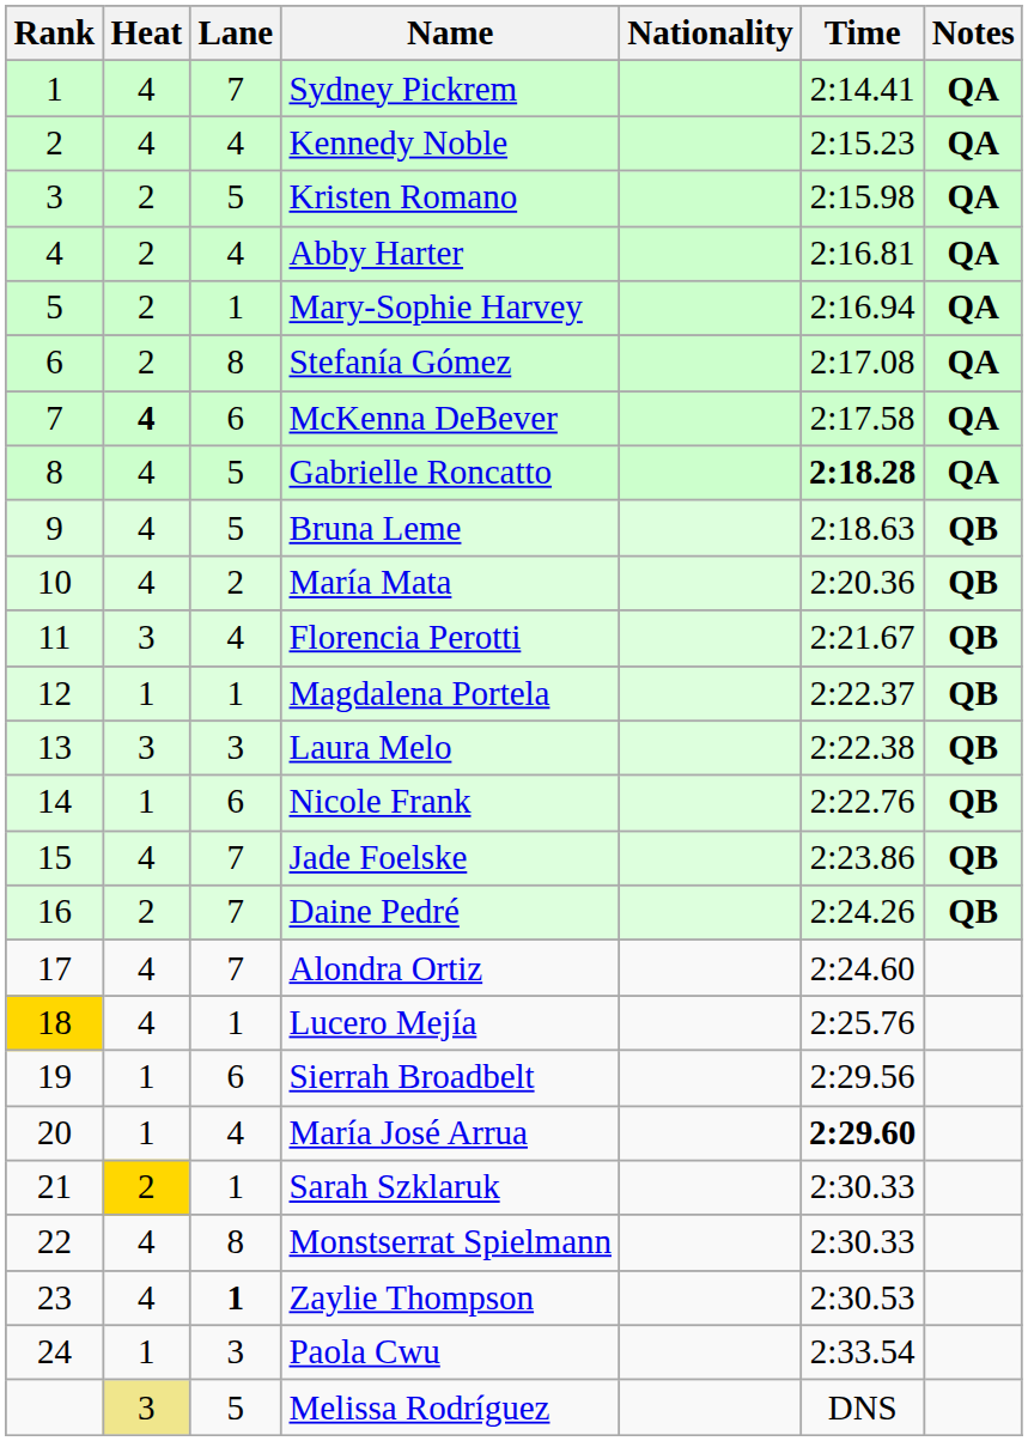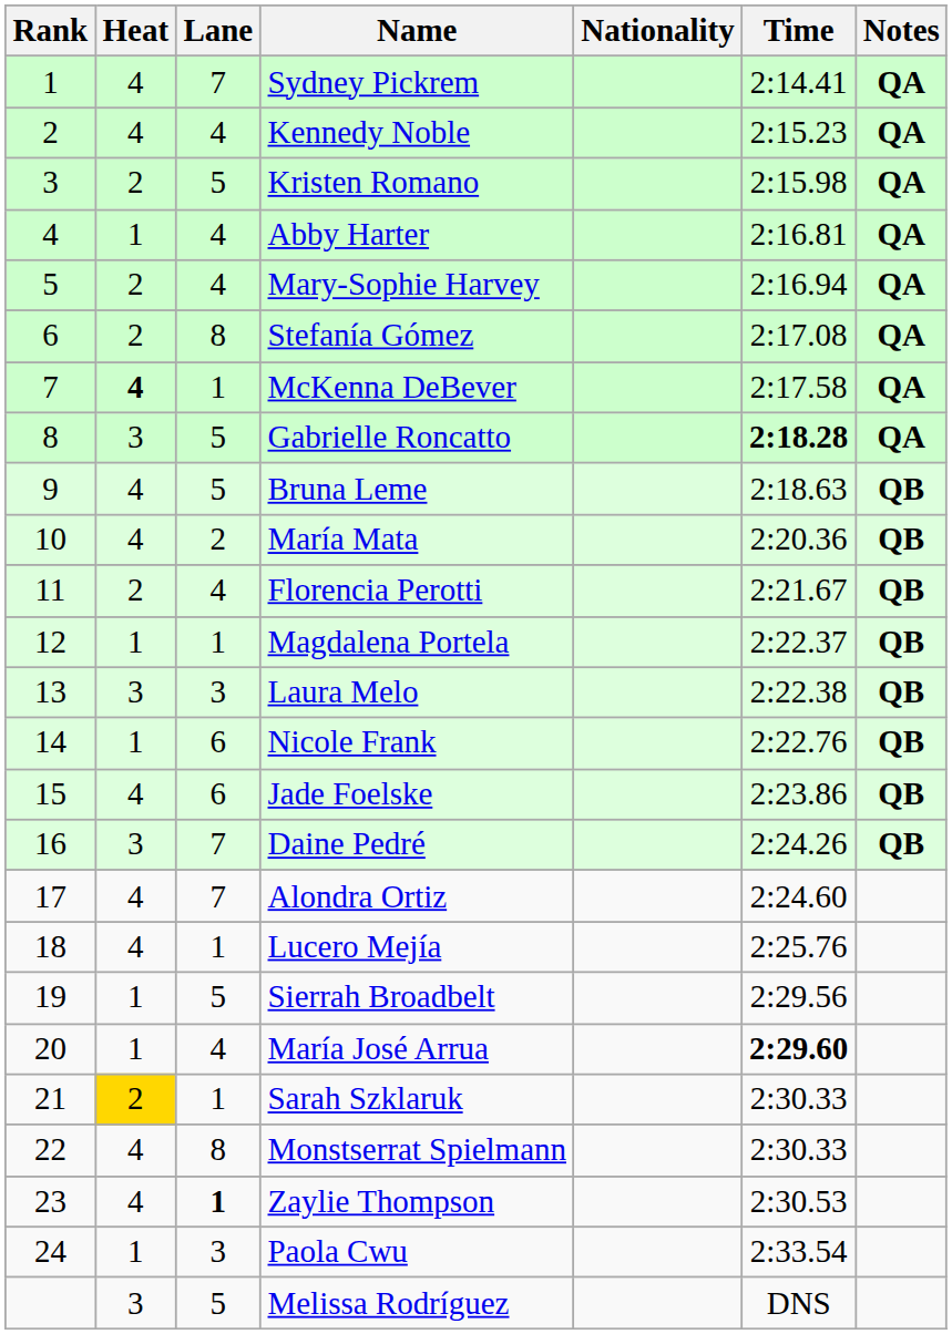Abby Harter | Heat: 2 -> 1
Mary-Sophie Harvey | Lane: 1 -> 4
McKenna DeBever | Lane: 6 -> 1
Gabrielle Roncatto | Heat: 4 -> 3
Florencia Perotti | Heat: 3 -> 2
Jade Foelske | Lane: 7 -> 6
Daine Pedré | Heat: 2 -> 3
Lucero Mejía | Rank: gold background -> no background
Sierrah Broadbelt | Lane: 6 -> 5
Melissa Rodríguez | Heat: khaki background -> no background
